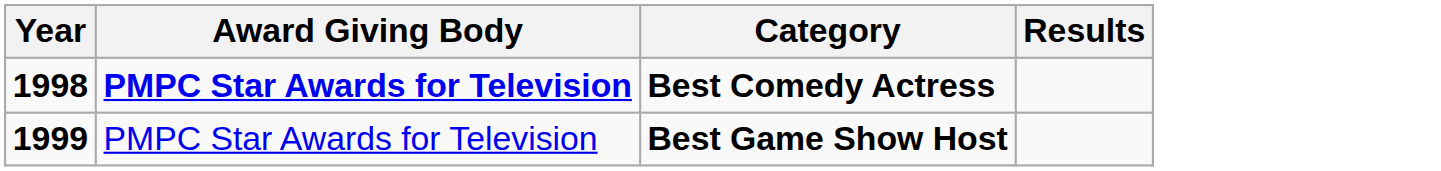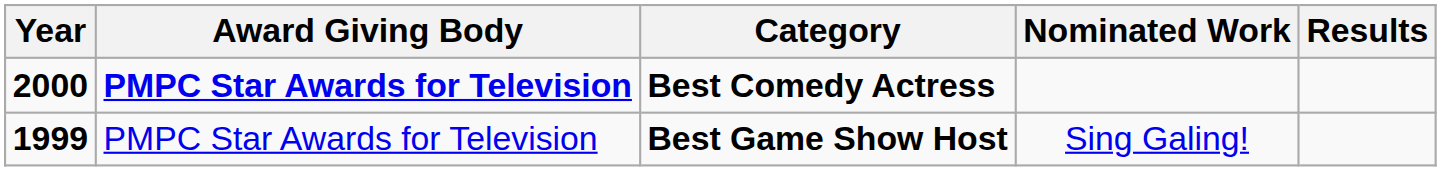+ column: Nominated Work | Sing Galing!
Best Comedy Actress | Year: 1998 -> 2000
